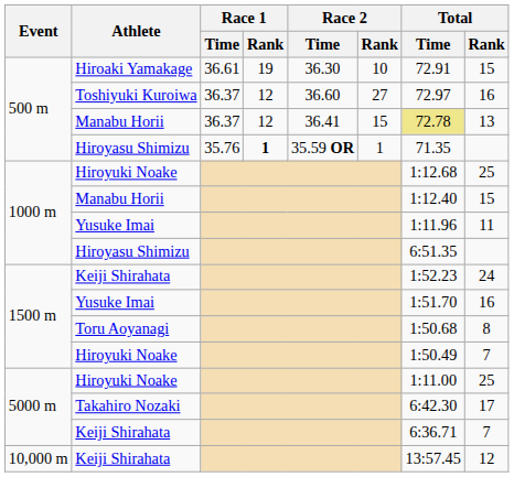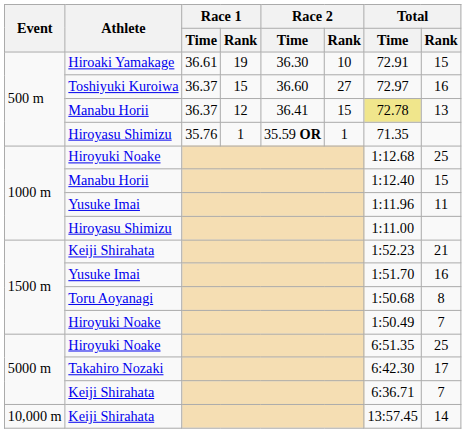Toshiyuki Kuroiwa | Race 1 / Rank: 12 -> 15
500 m / Hiroyasu Shimizu | Race 1 / Rank: bold -> normal
1000 m / Hiroyasu Shimizu | Total / Time: 6:51.35 -> 1:11.00
1500 m / Keiji Shirahata | Total / Rank: 24 -> 21
5000 m / Hiroyuki Noake | Total / Time: 1:11.00 -> 6:51.35
10,000 m / Keiji Shirahata | Total / Rank: 12 -> 14
